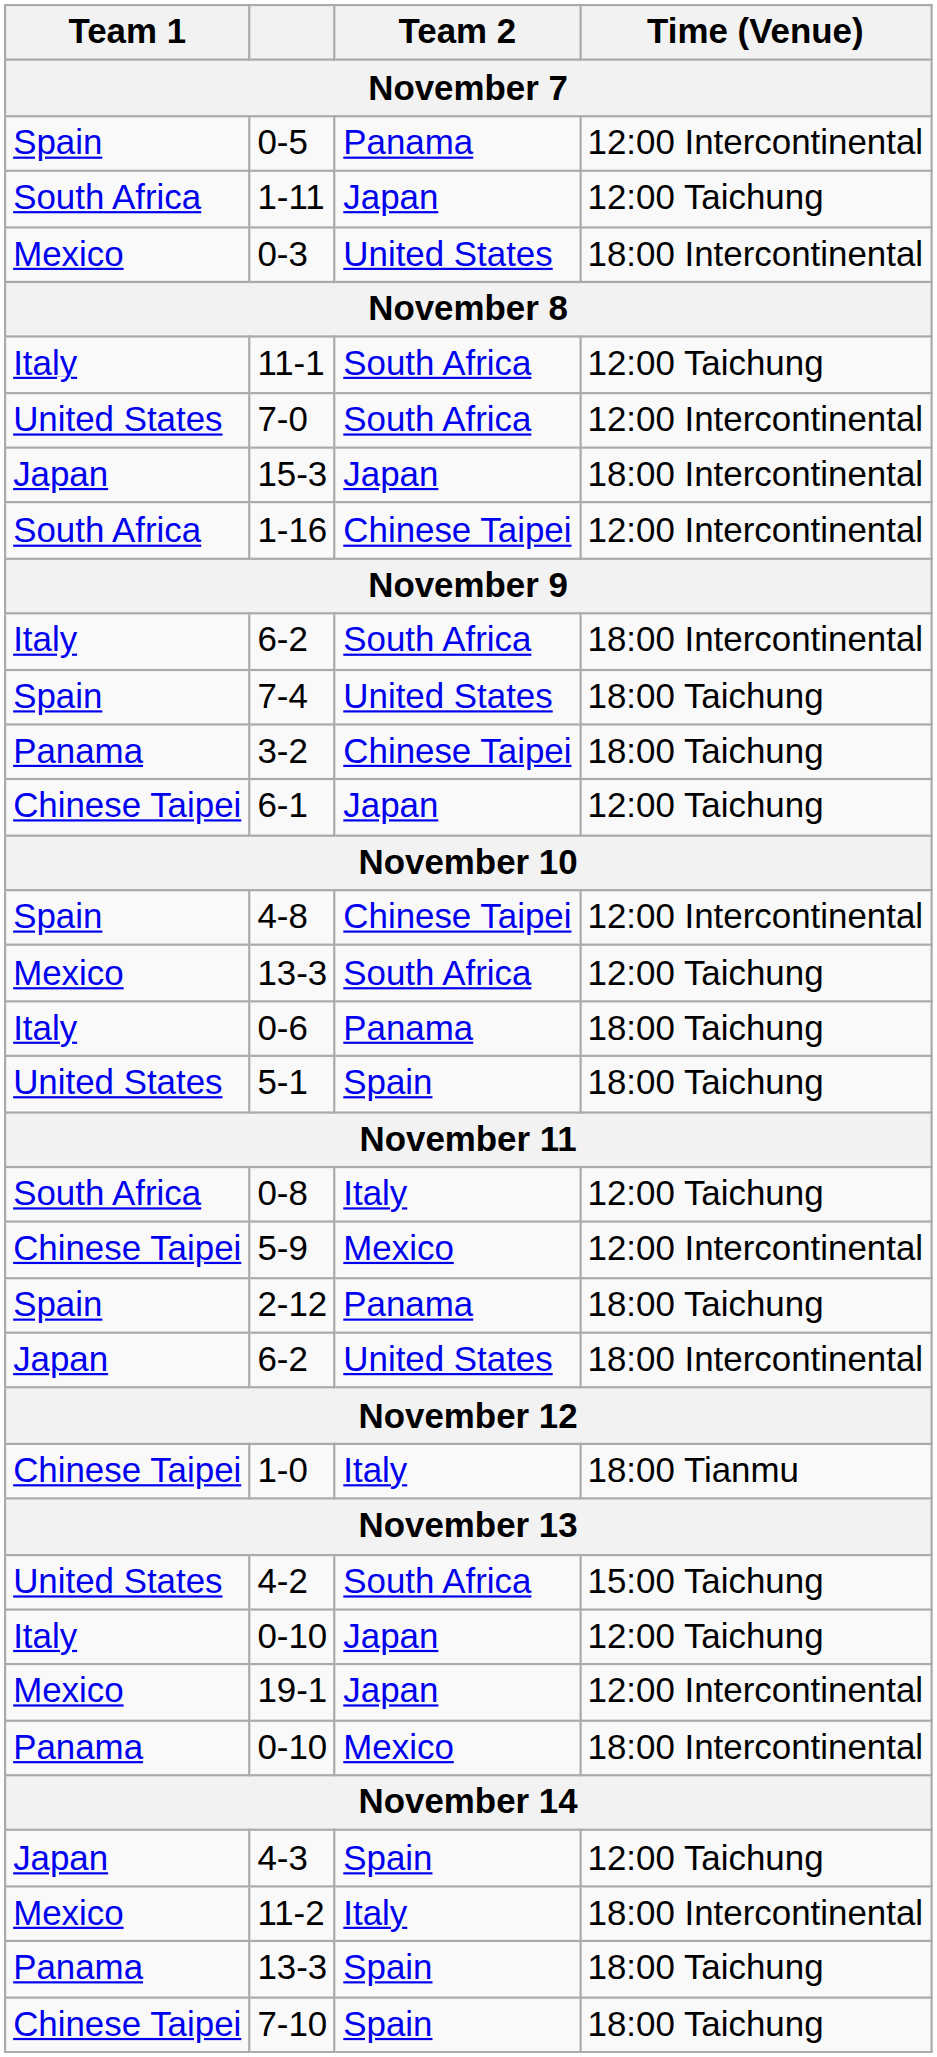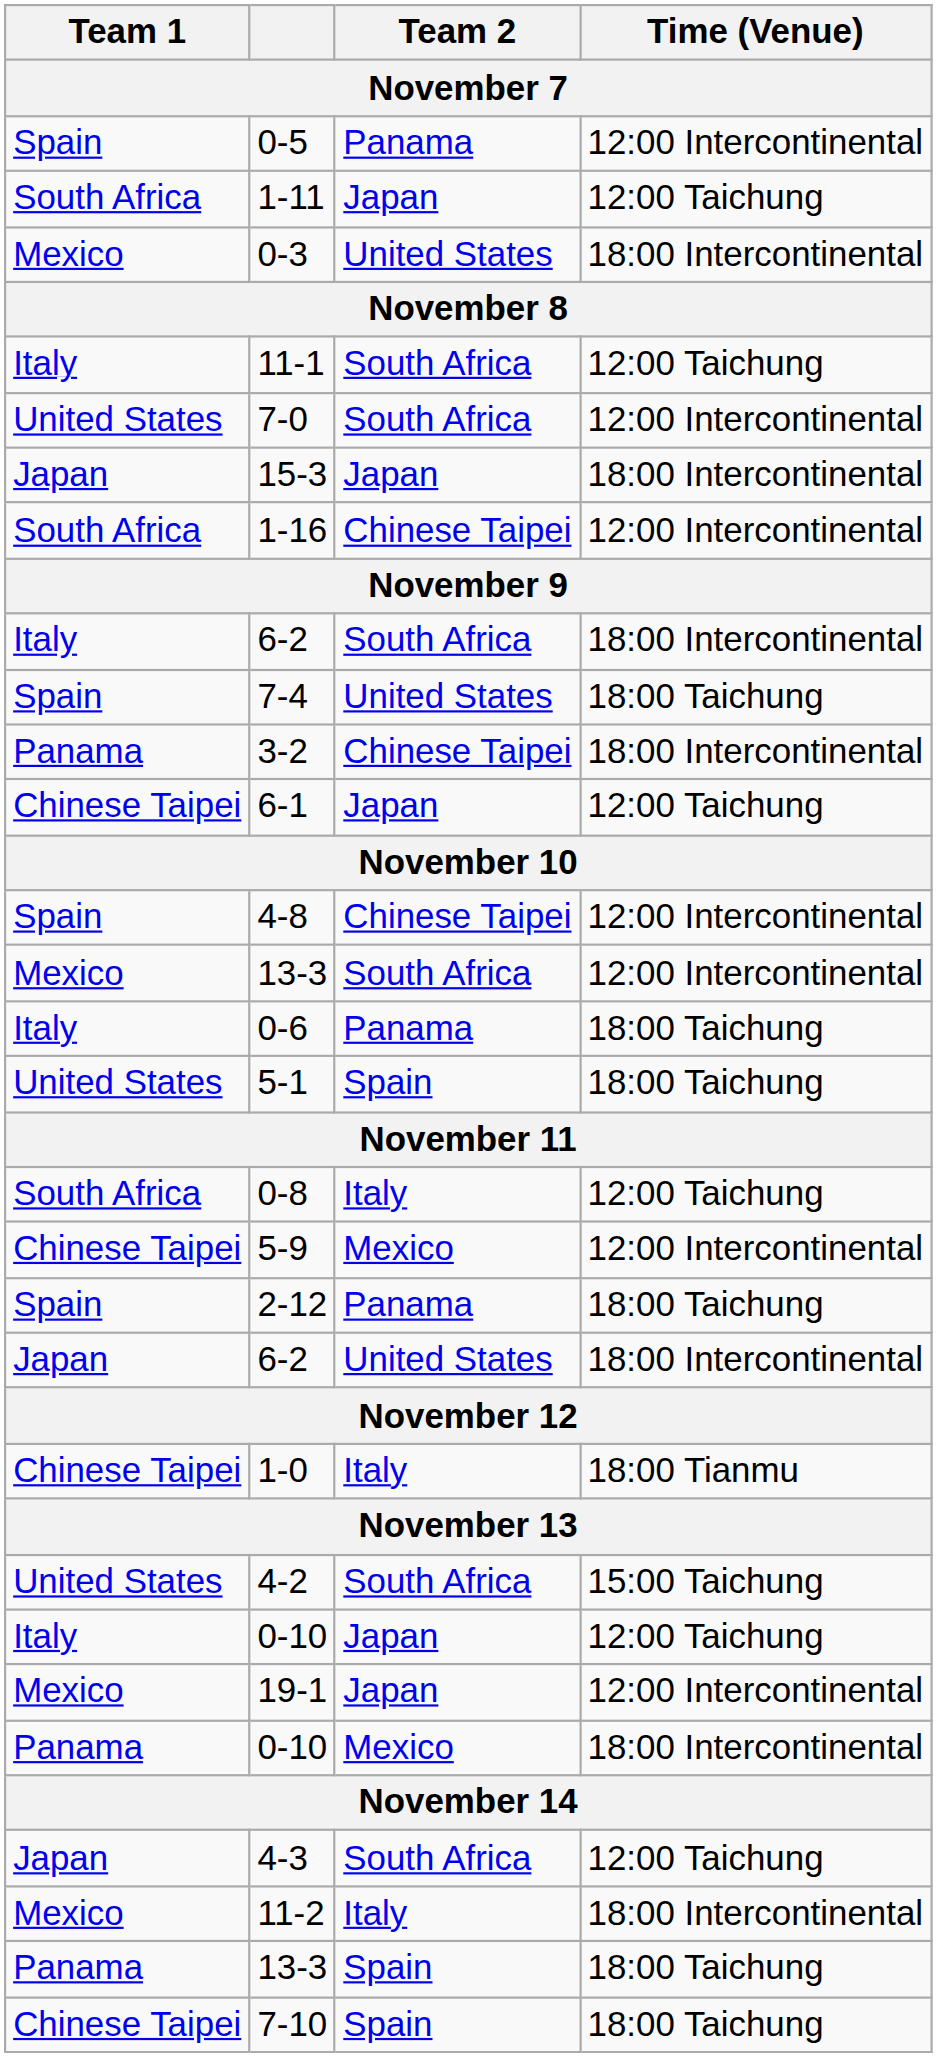3-2 | Time (Venue): 18:00 Taichung -> 18:00 Intercontinental
Mexico / 13-3 | Time (Venue): 12:00 Taichung -> 12:00 Intercontinental
4-3 | Team 2: Spain -> South Africa
